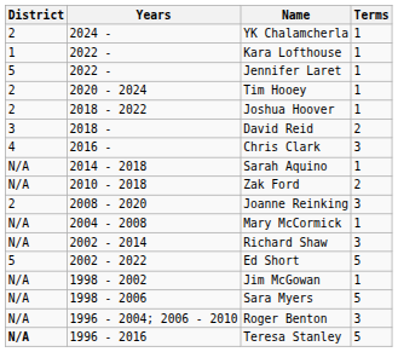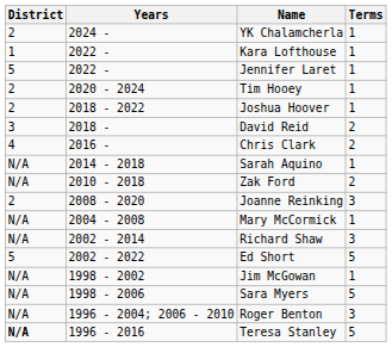Chris Clark | Terms: 3 -> 2
